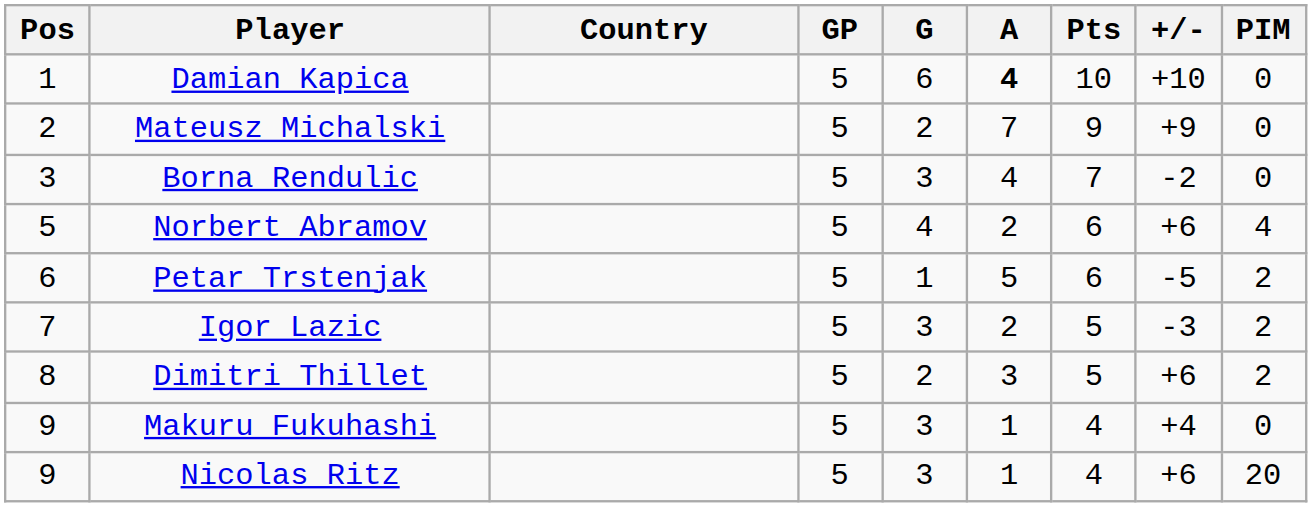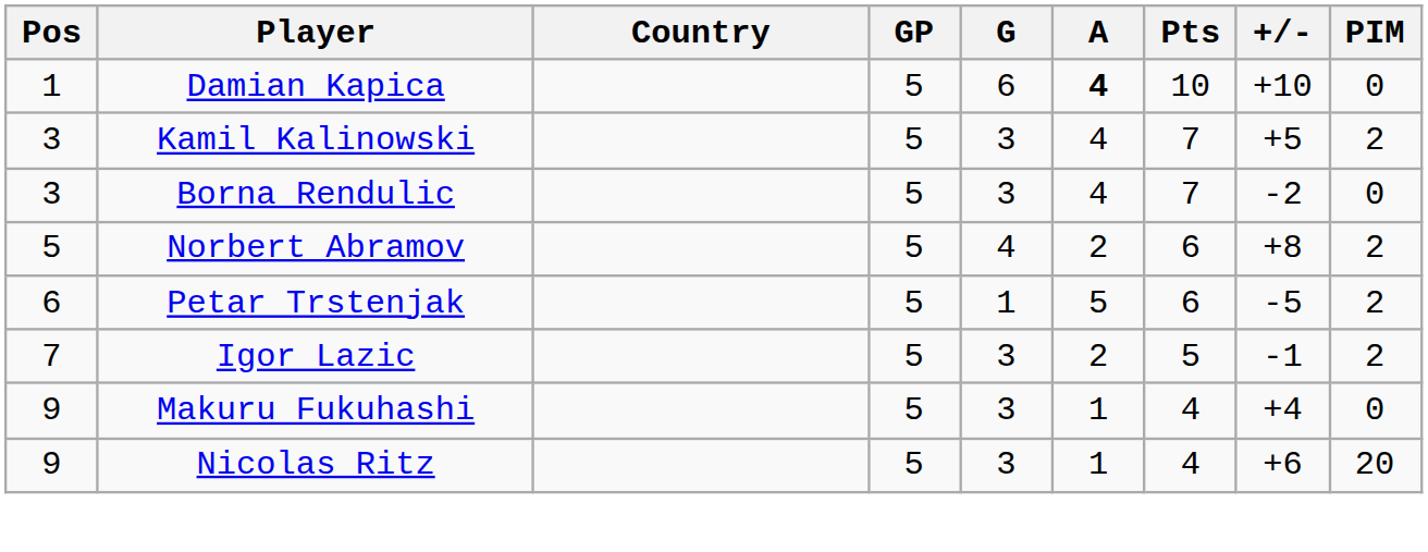- row: 2 | Mateusz Michalski | 5 | 2 | 7 | 9 | +9 | 0
+ row: 3 | Kamil Kalinowski | 5 | 3 | 4 | 7 | +5 | 2
Norbert Abramov | +/-: +6 -> +8
Norbert Abramov | PIM: 4 -> 2
Igor Lazic | +/-: -3 -> -1
- row: 8 | Dimitri Thillet | 5 | 2 | 3 | 5 | +6 | 2
